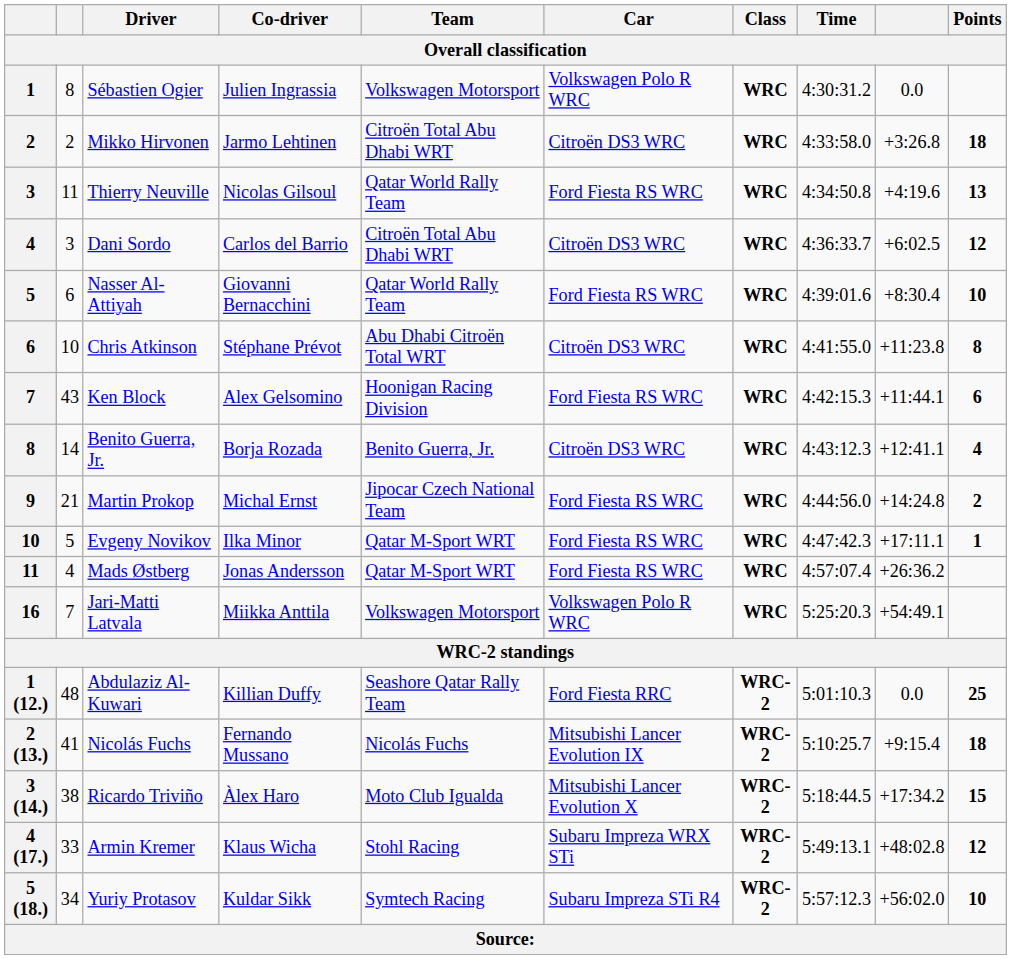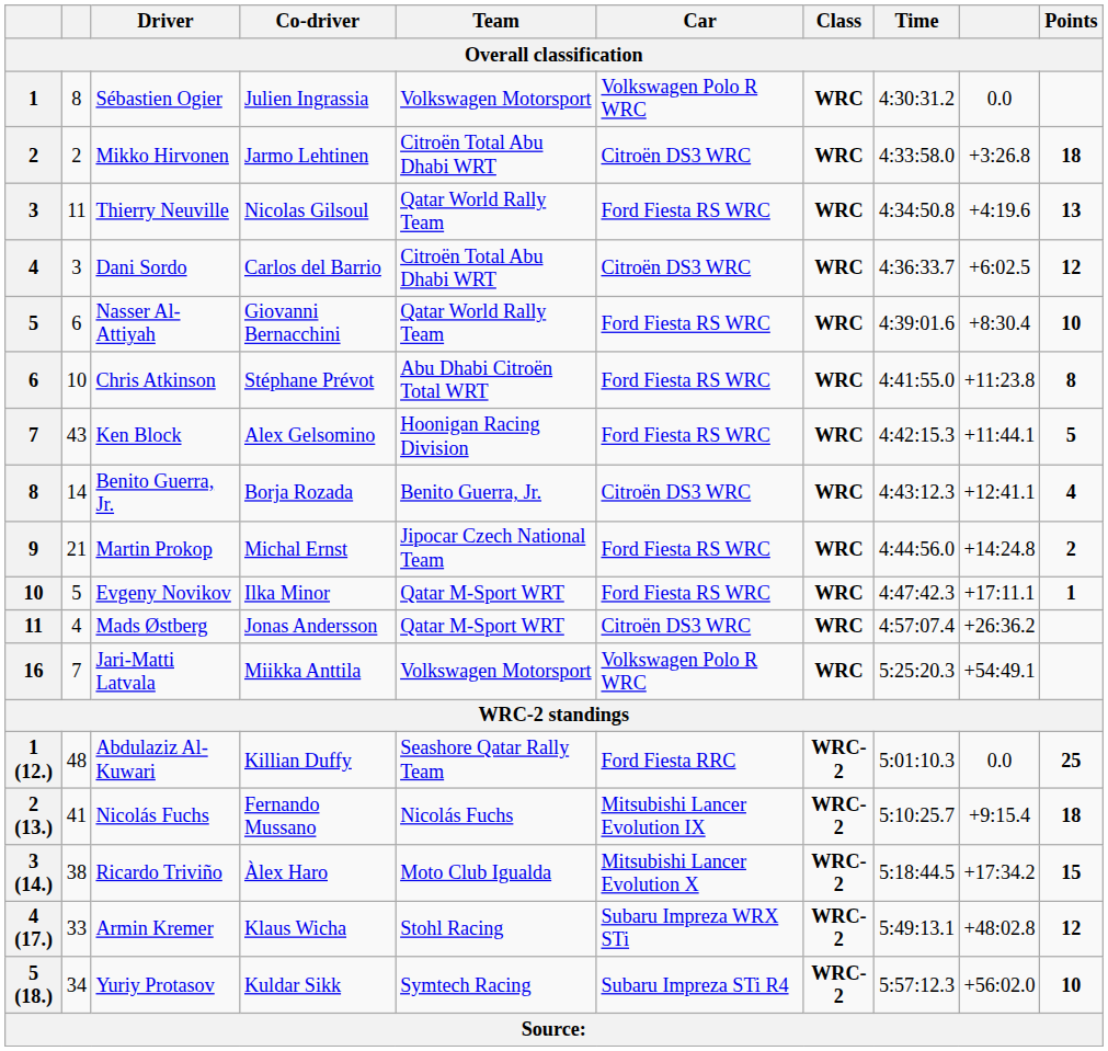Chris Atkinson | Car: Citroën DS3 WRC -> Ford Fiesta RS WRC
Ken Block | Points: 6 -> 5
Mads Østberg | Car: Ford Fiesta RS WRC -> Citroën DS3 WRC
